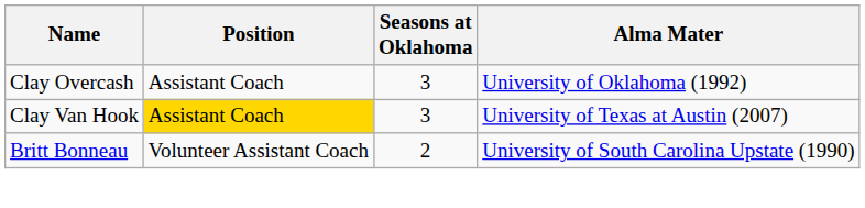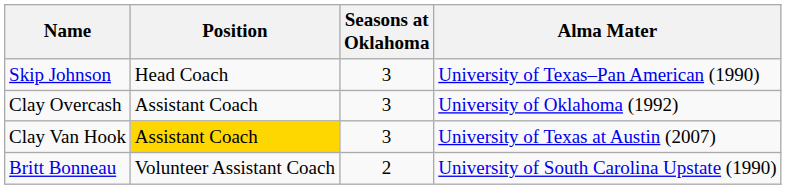+ row: Skip Johnson | Head Coach | 3 | University of Texas–Pan American (1990)
